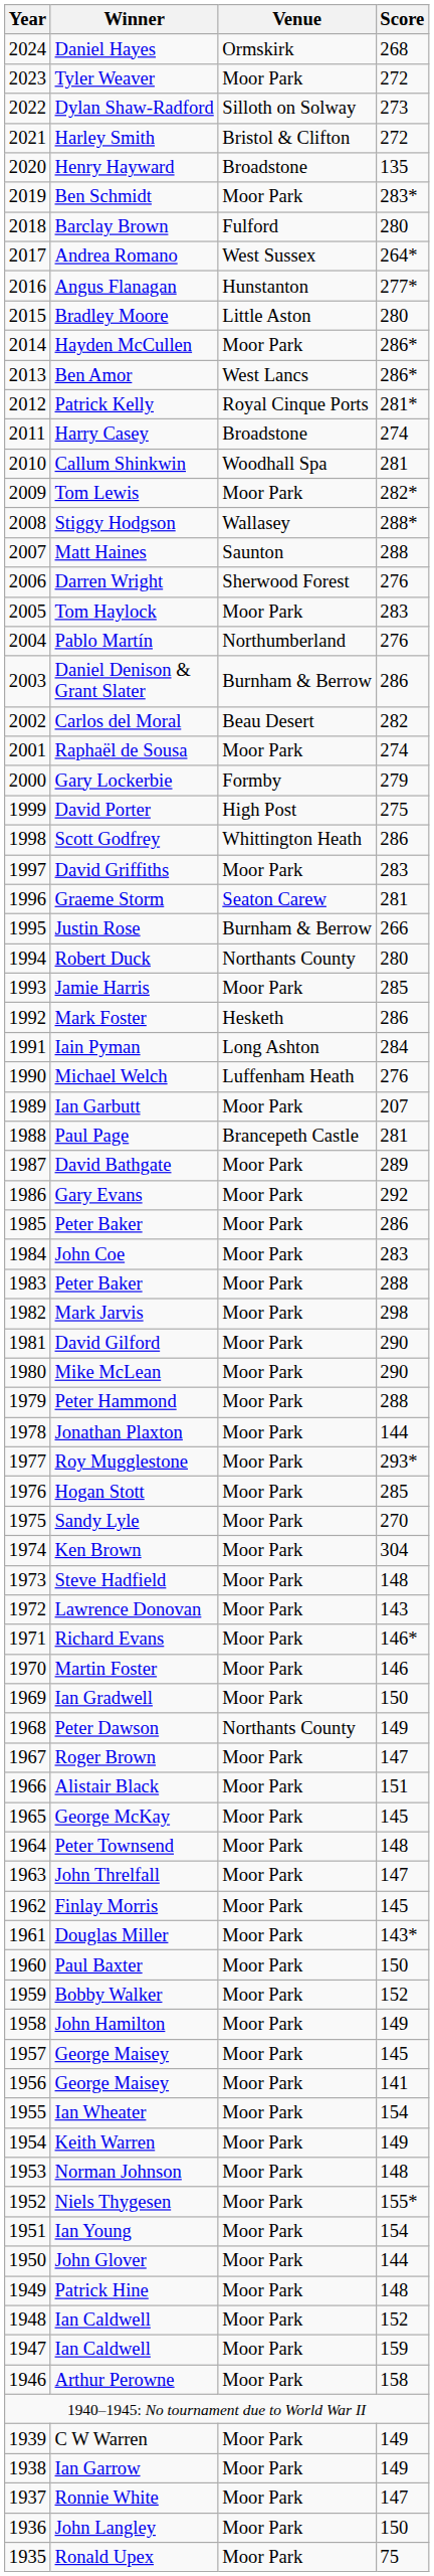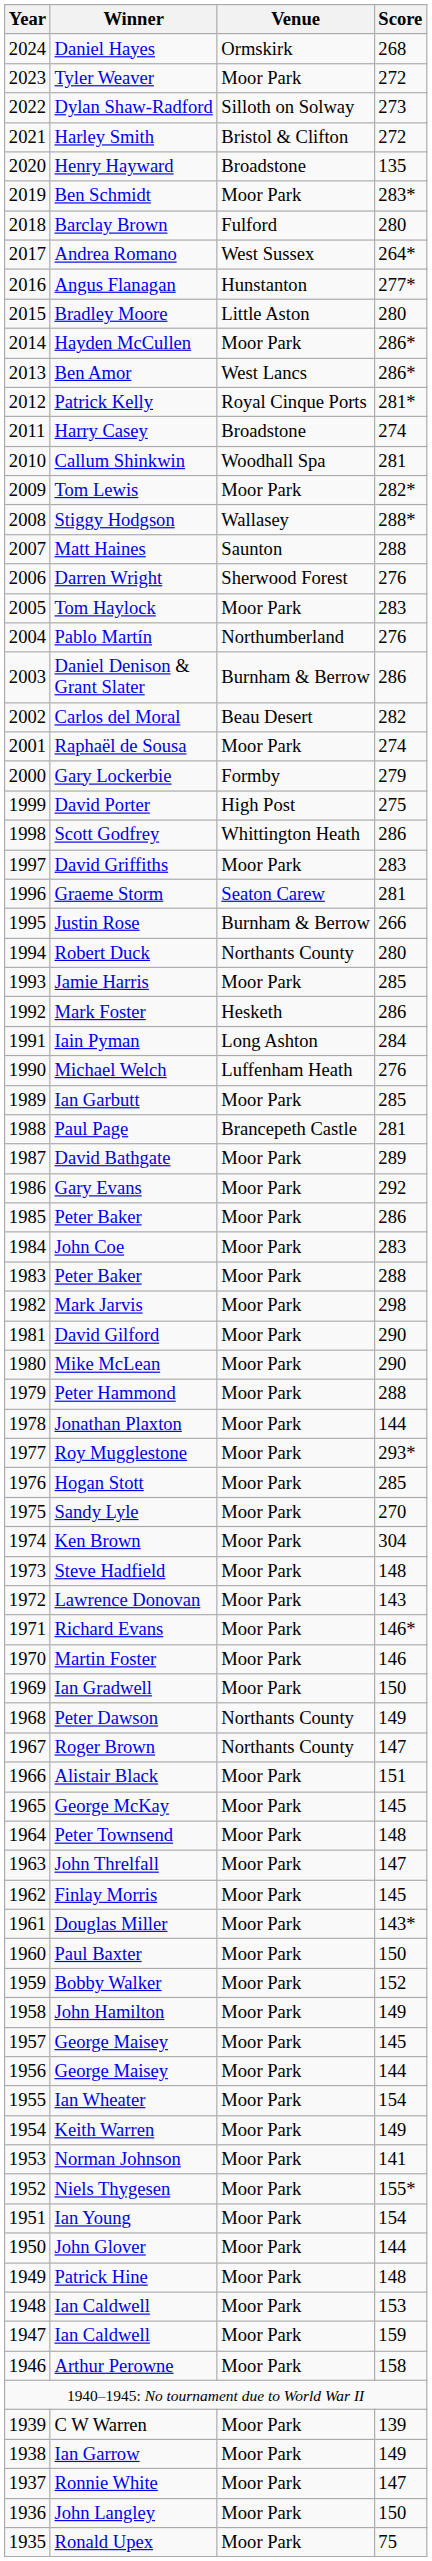Ian Garbutt | Score: 207 -> 285
Roger Brown | Venue: Moor Park -> Northants County
1956 / George Maisey | Score: 141 -> 144
Norman Johnson | Score: 148 -> 141
1948 / Ian Caldwell | Score: 152 -> 153
C W Warren | Score: 149 -> 139
